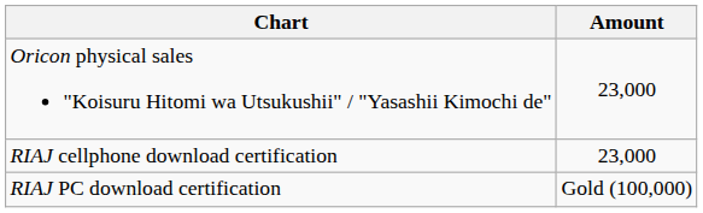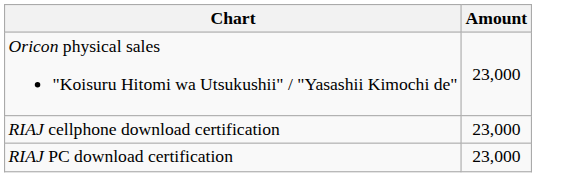RIAJ PC download certification | Amount: Gold (100,000) -> 23,000
